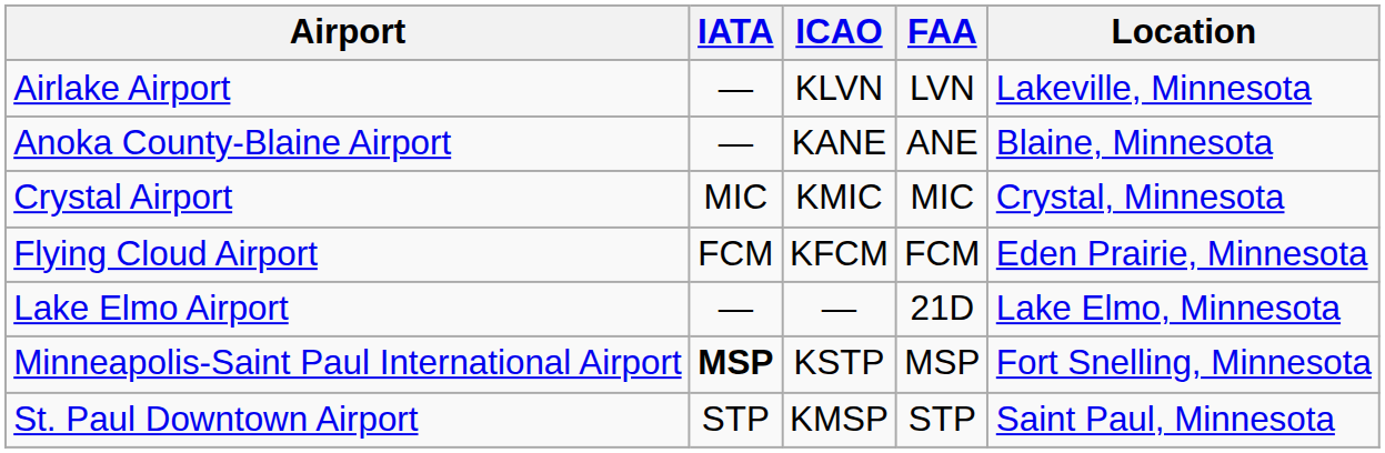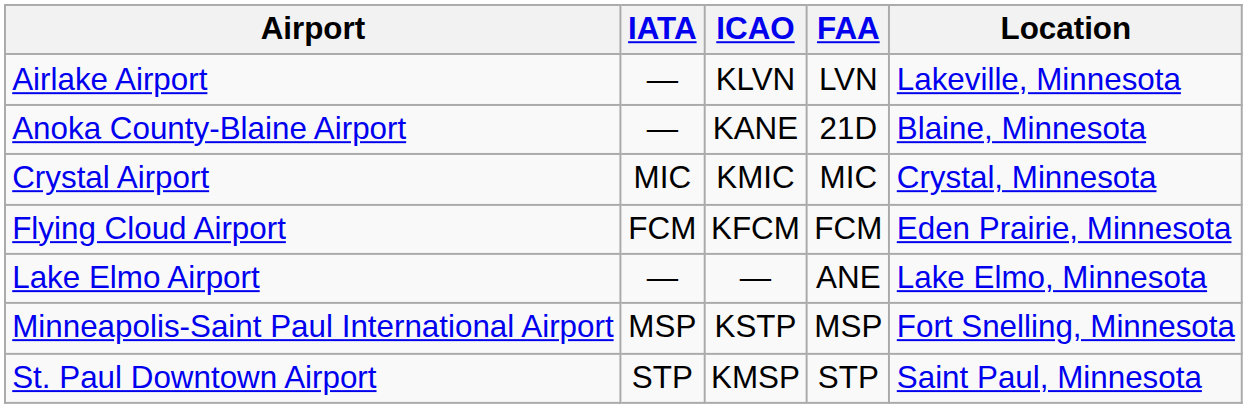Anoka County-Blaine Airport | FAA: ANE -> 21D
Lake Elmo Airport | FAA: 21D -> ANE
Minneapolis-Saint Paul International Airport | IATA: bold -> normal
